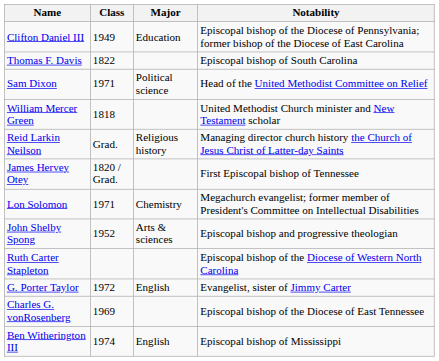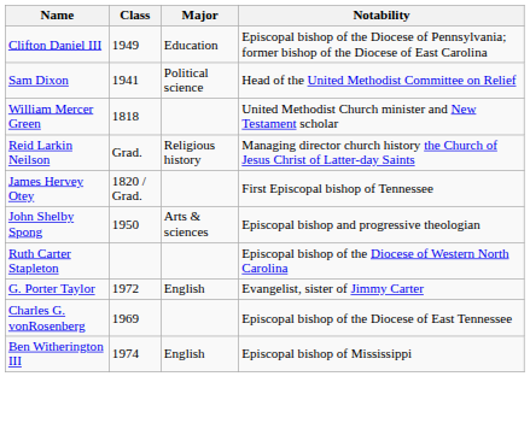- row: Thomas F. Davis | 1822 | Episcopal bishop of South Carolina
Sam Dixon | Class: 1971 -> 1941
- row: Lon Solomon | 1971 | Chemistry | Megachurch evangelist; former member of President's Committee on Intellectual Disabilities
John Shelby Spong | Class: 1952 -> 1950
